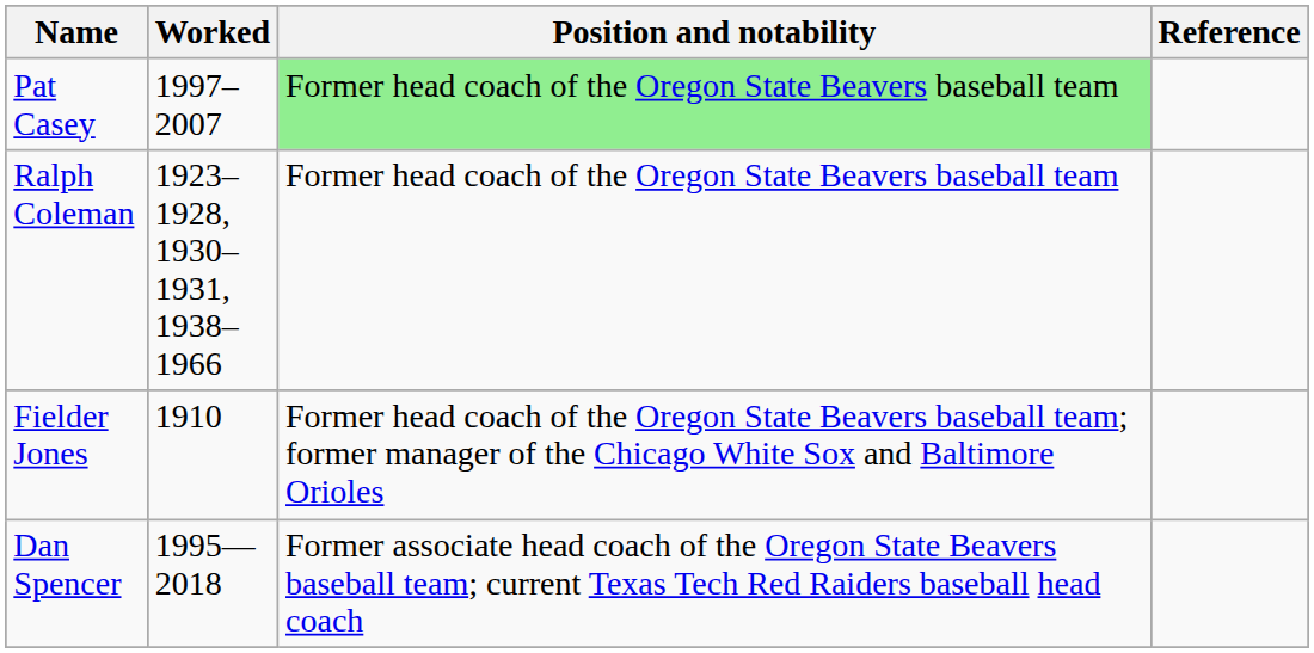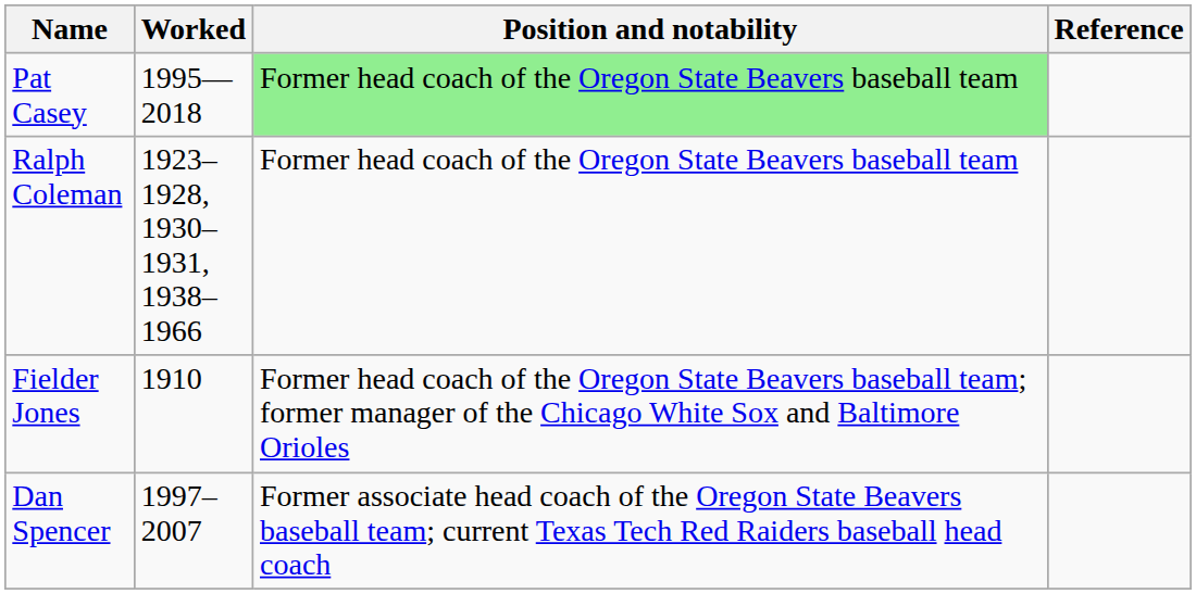Pat Casey | Worked: 1997–2007 -> 1995—2018
Dan Spencer | Worked: 1995—2018 -> 1997–2007
